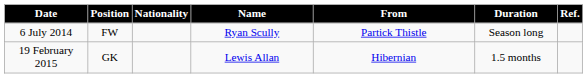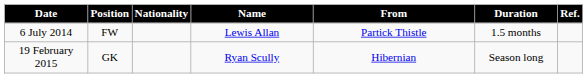6 July 2014 | Name: Ryan Scully -> Lewis Allan
6 July 2014 | Duration: Season long -> 1.5 months
19 February 2015 | Name: Lewis Allan -> Ryan Scully
19 February 2015 | Duration: 1.5 months -> Season long
